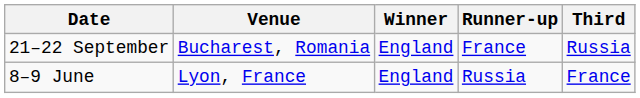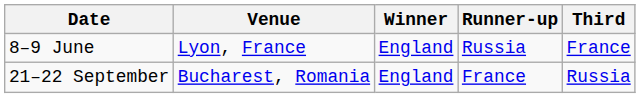rows swapped: 8–9 June <-> 21–22 September
